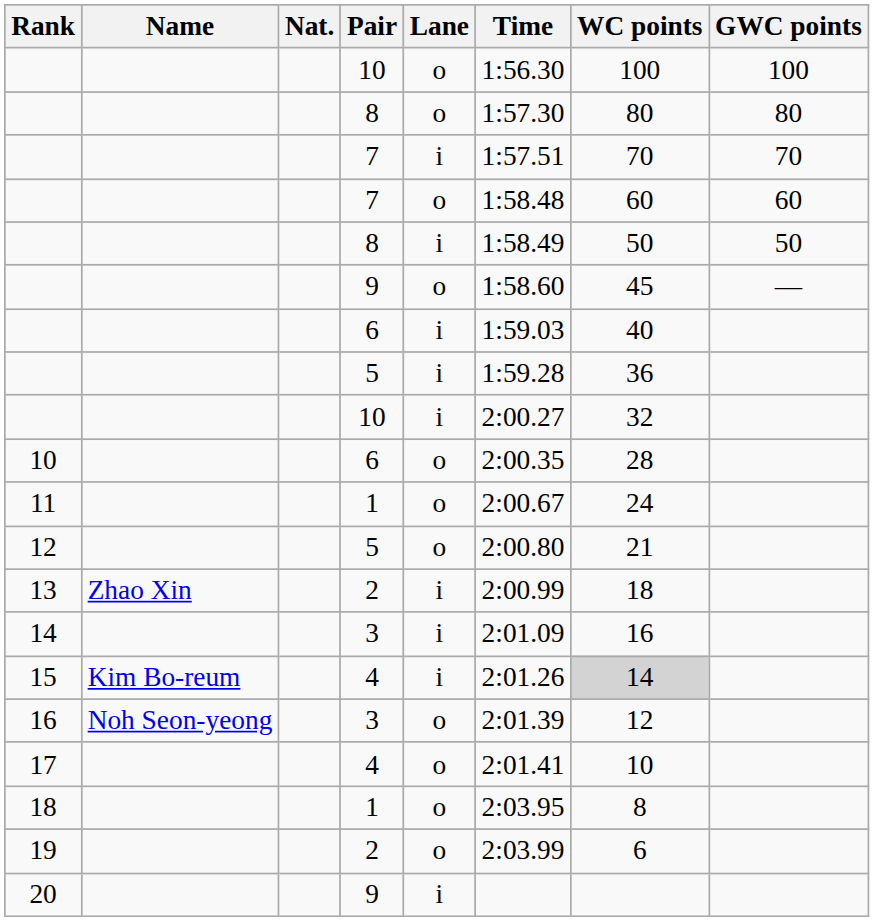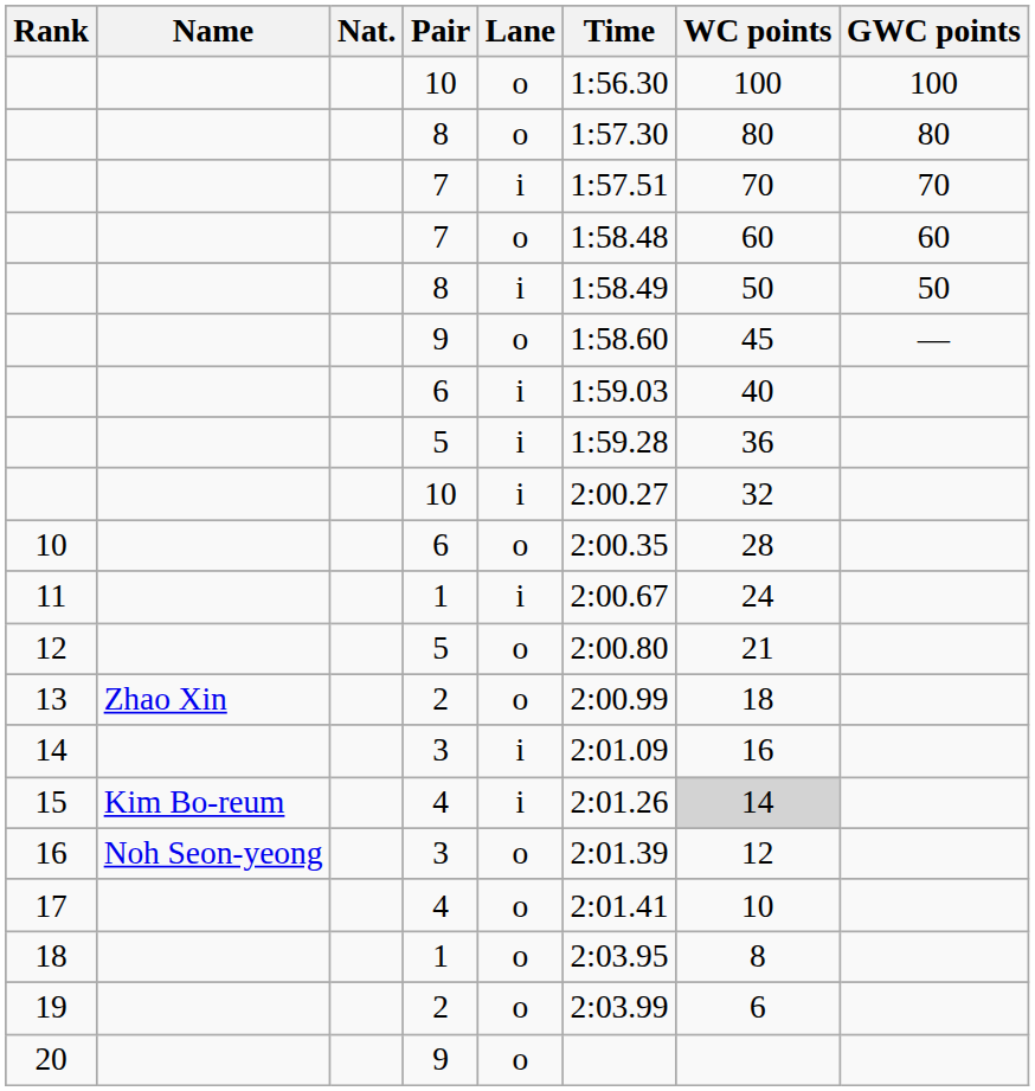11 | Lane: o -> i
13 | Lane: i -> o
20 | Lane: i -> o
